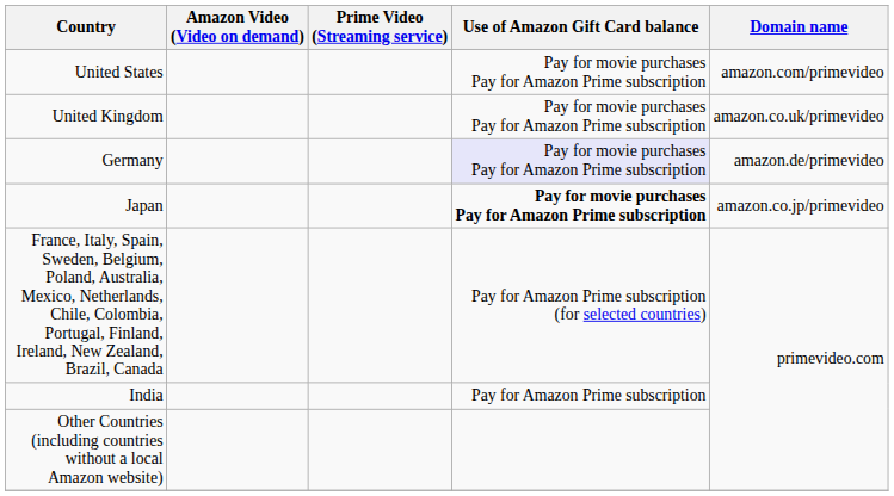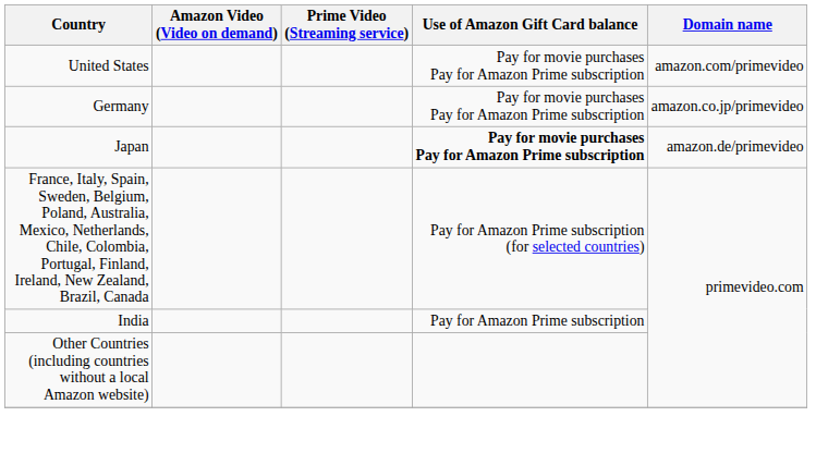- row: United Kingdom | Pay for movie purchases Pay for Amazon Prime subscription | amazon.co.uk/primevideo
Germany | Use of Amazon Gift Card balance: lavender background -> no background
Germany | Domain name: amazon.de/primevideo -> amazon.co.jp/primevideo
Japan | Domain name: amazon.co.jp/primevideo -> amazon.de/primevideo
